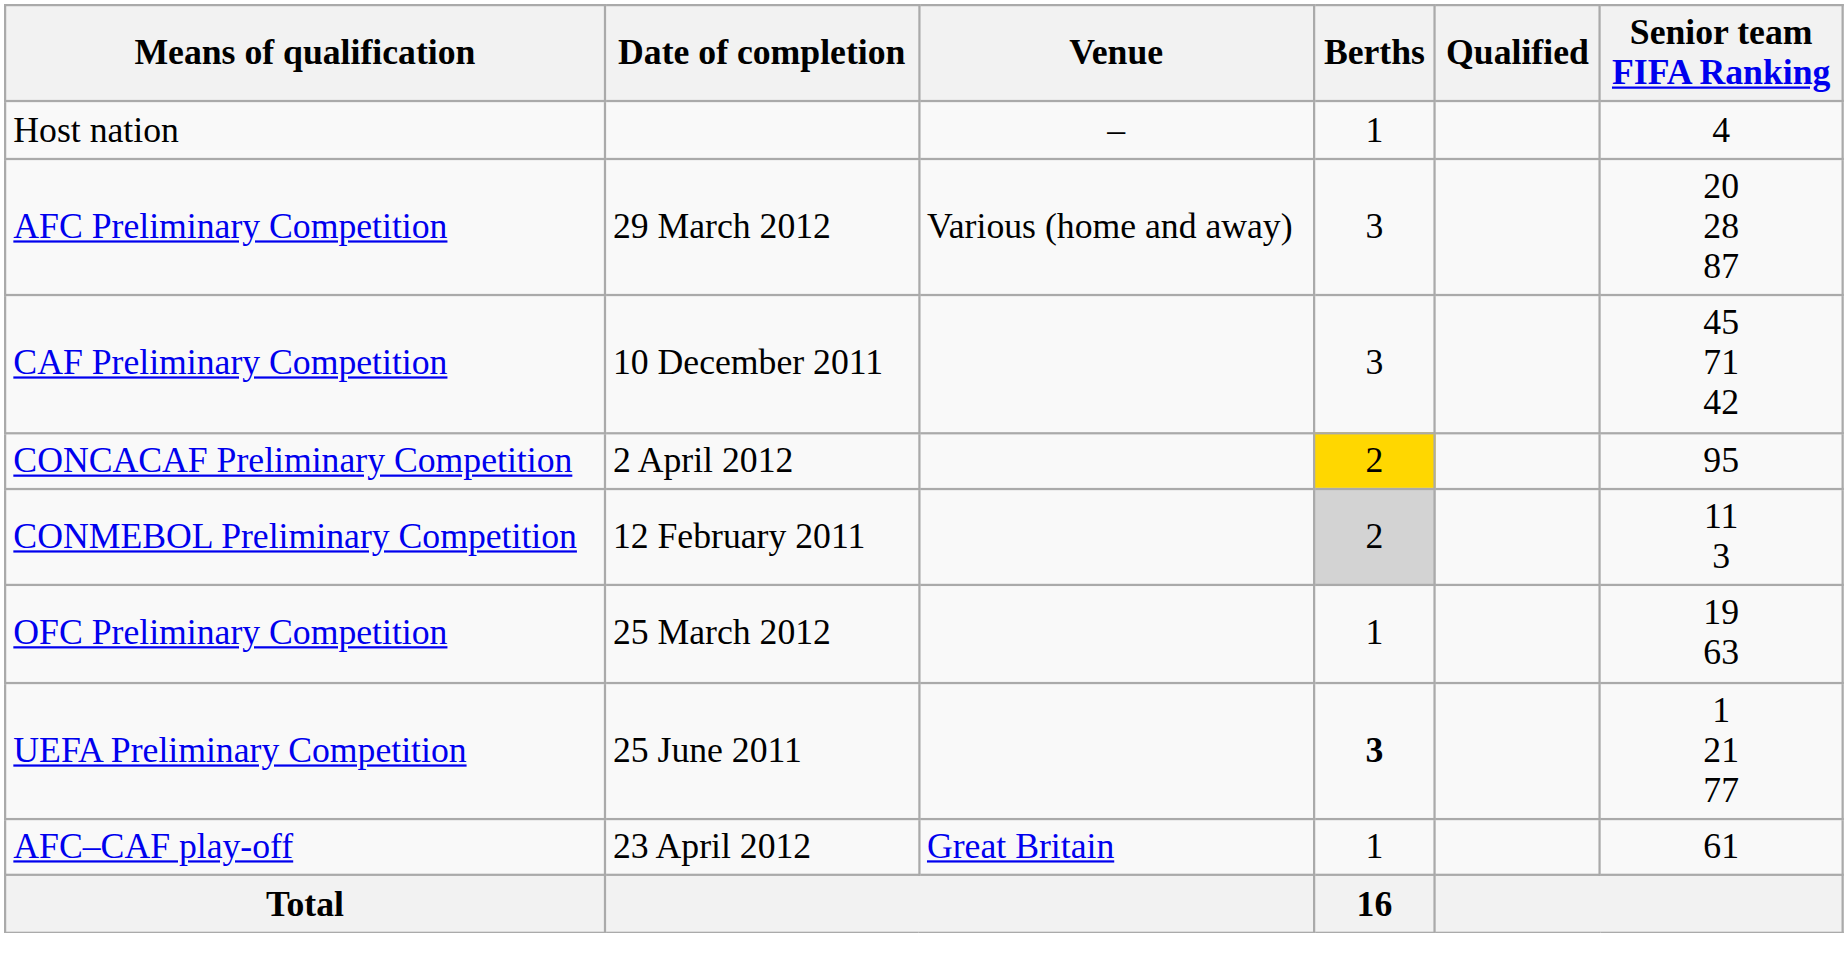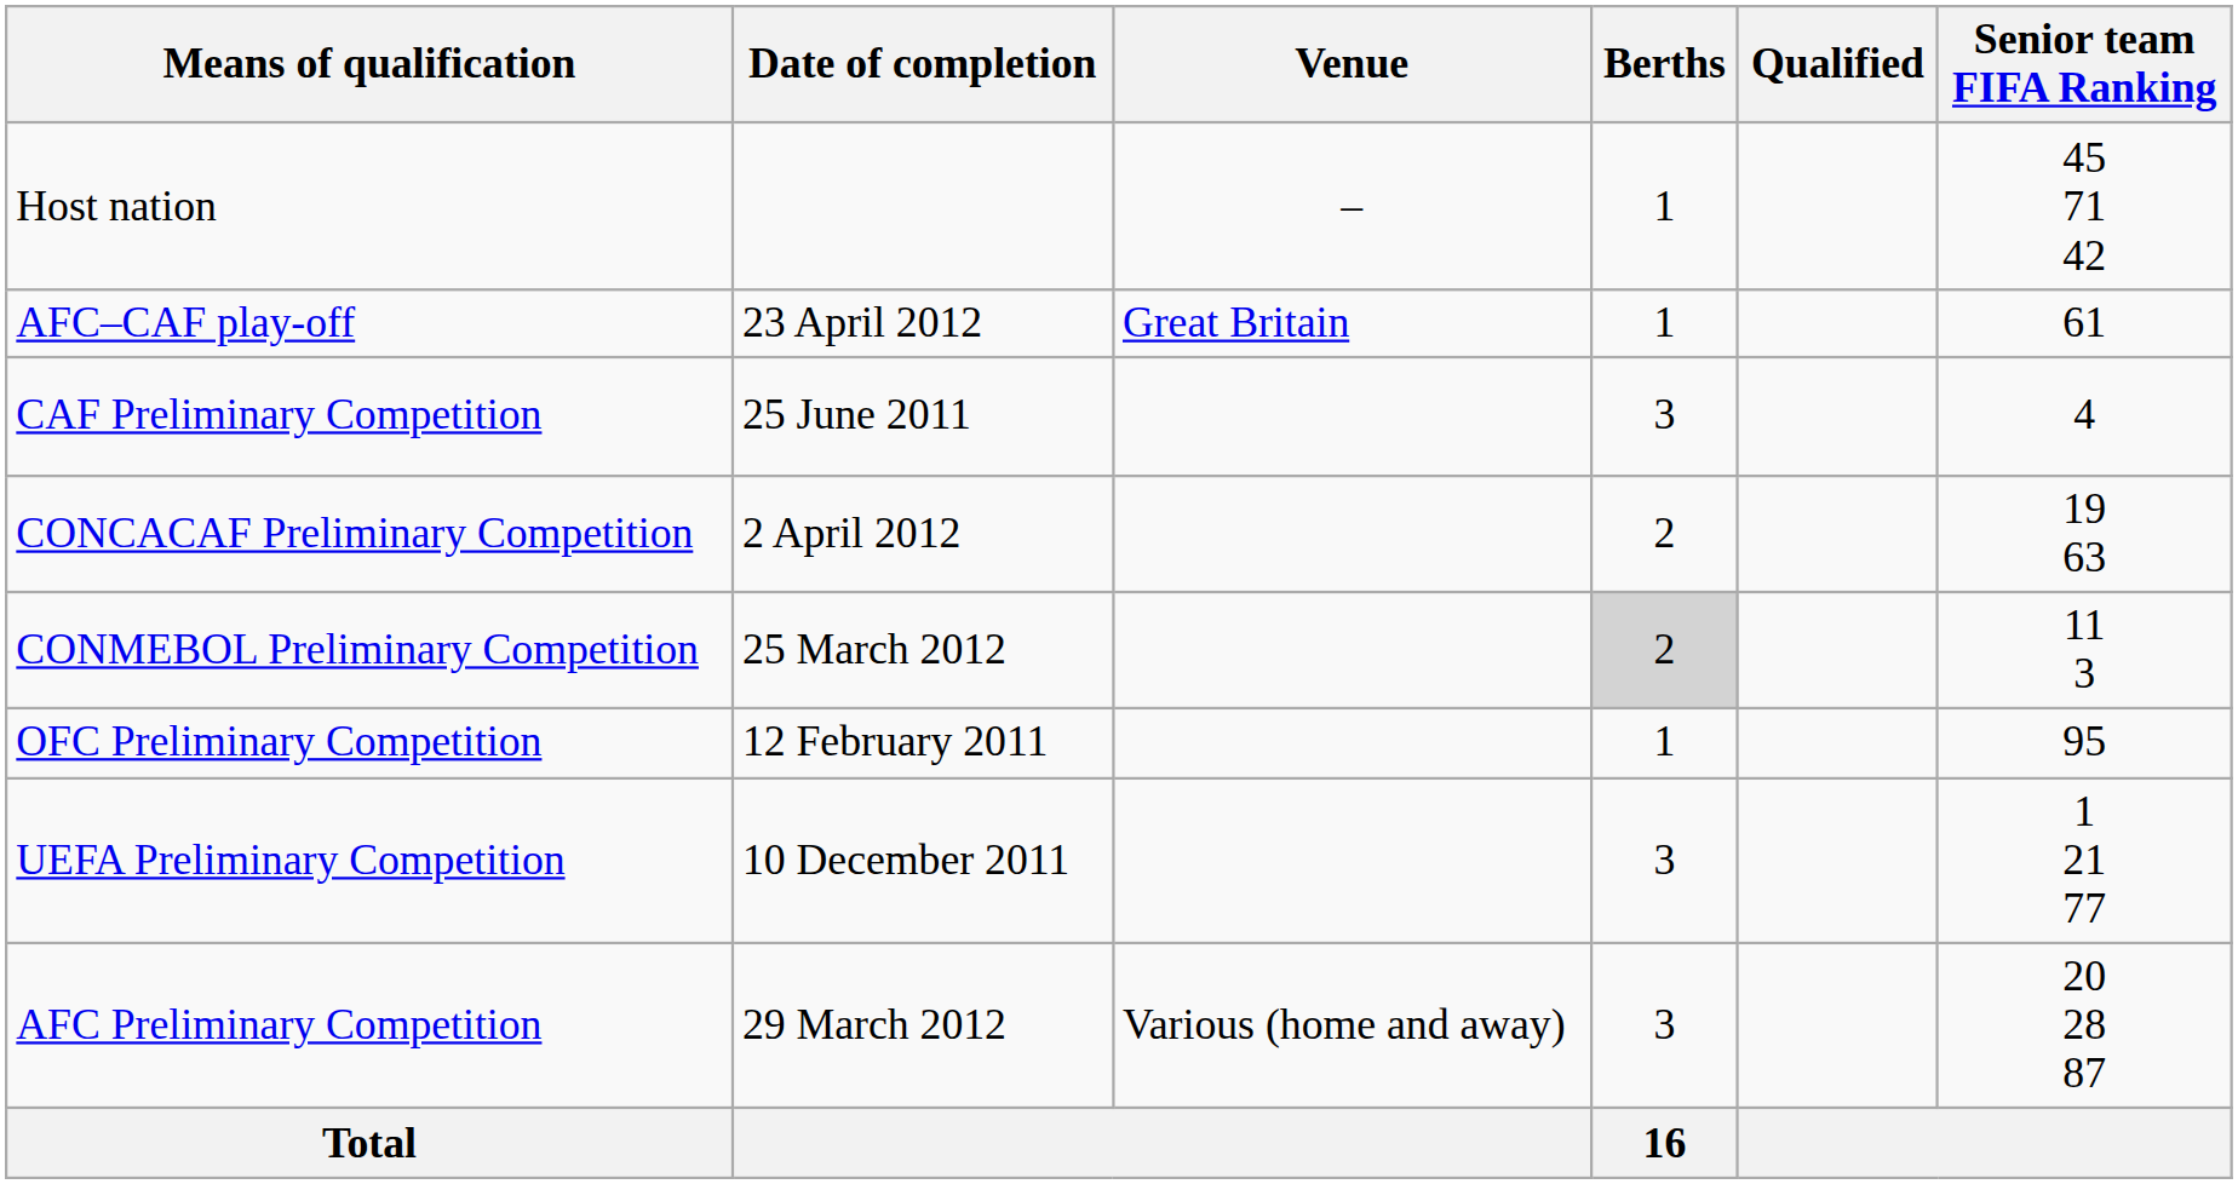Host nation | Senior team FIFA Ranking: 4 -> 45 71 42
rows swapped: AFC Preliminary Competition <-> AFC–CAF play-off
CAF Preliminary Competition | Date of completion: 10 December 2011 -> 25 June 2011
CAF Preliminary Competition | Senior team FIFA Ranking: 45 71 42 -> 4
CONCACAF Preliminary Competition | Berths: gold background -> no background
CONCACAF Preliminary Competition | Senior team FIFA Ranking: 95 -> 19 63
CONMEBOL Preliminary Competition | Date of completion: 12 February 2011 -> 25 March 2012
OFC Preliminary Competition | Date of completion: 25 March 2012 -> 12 February 2011
OFC Preliminary Competition | Senior team FIFA Ranking: 19 63 -> 95
UEFA Preliminary Competition | Date of completion: 25 June 2011 -> 10 December 2011
UEFA Preliminary Competition | Berths: bold -> normal
